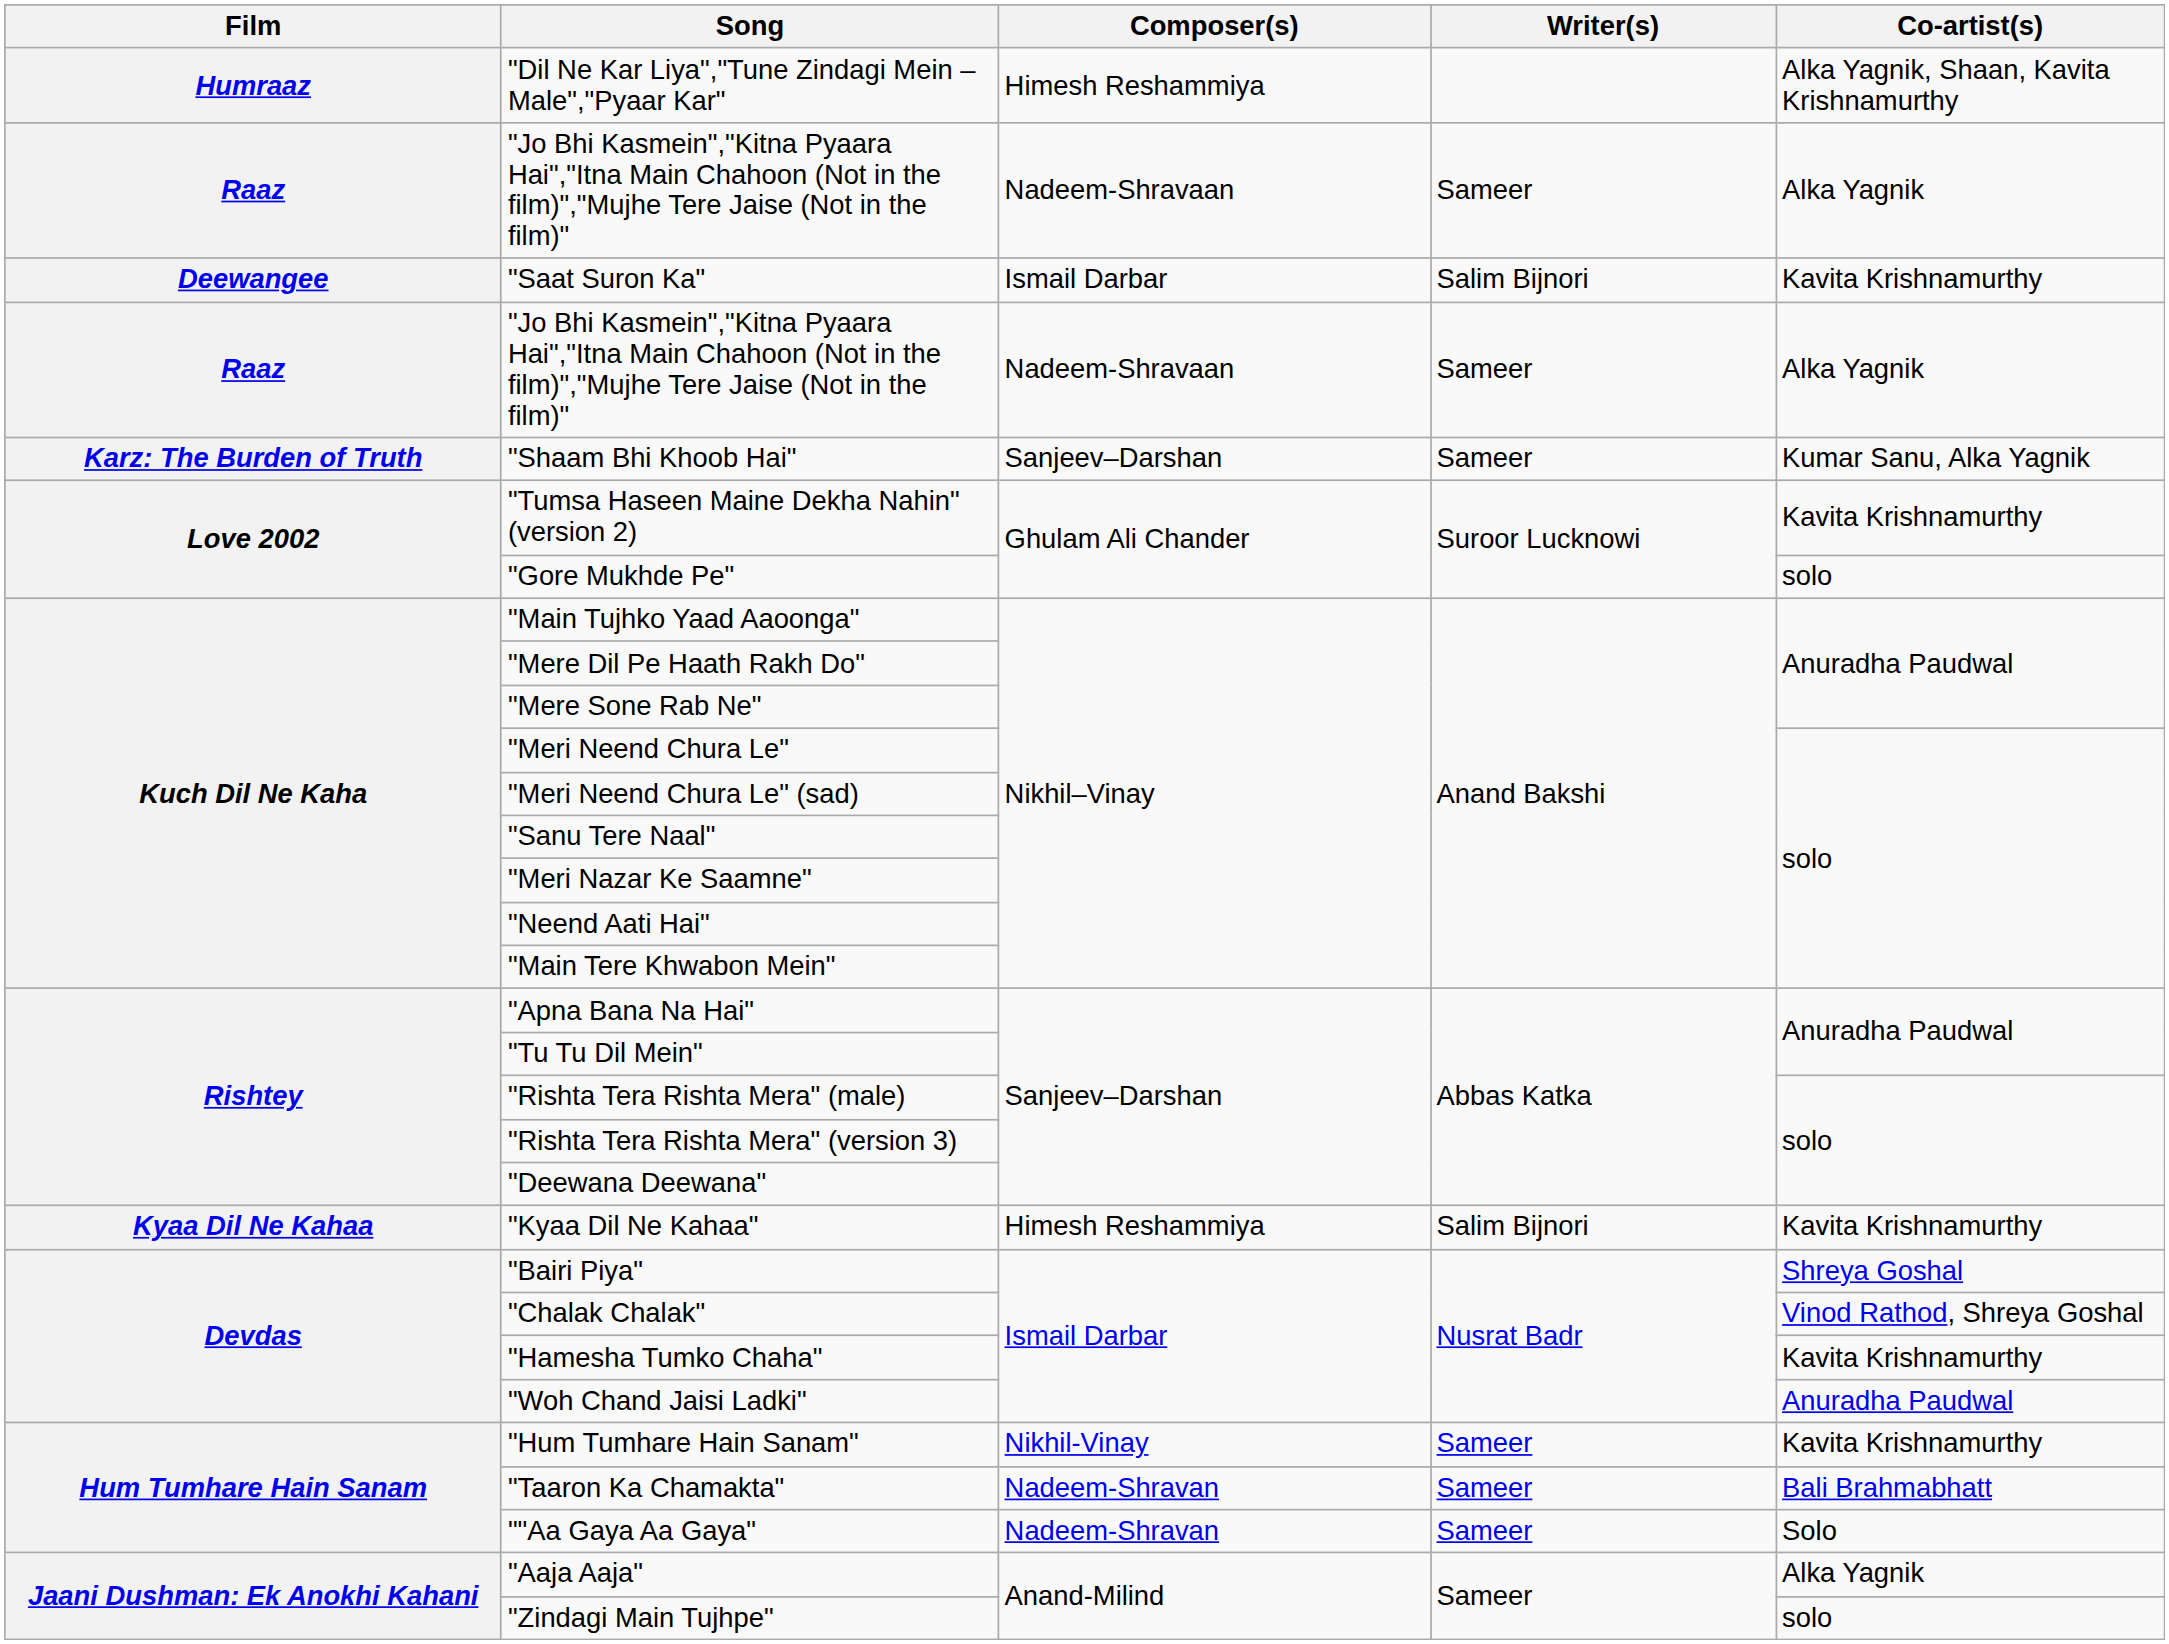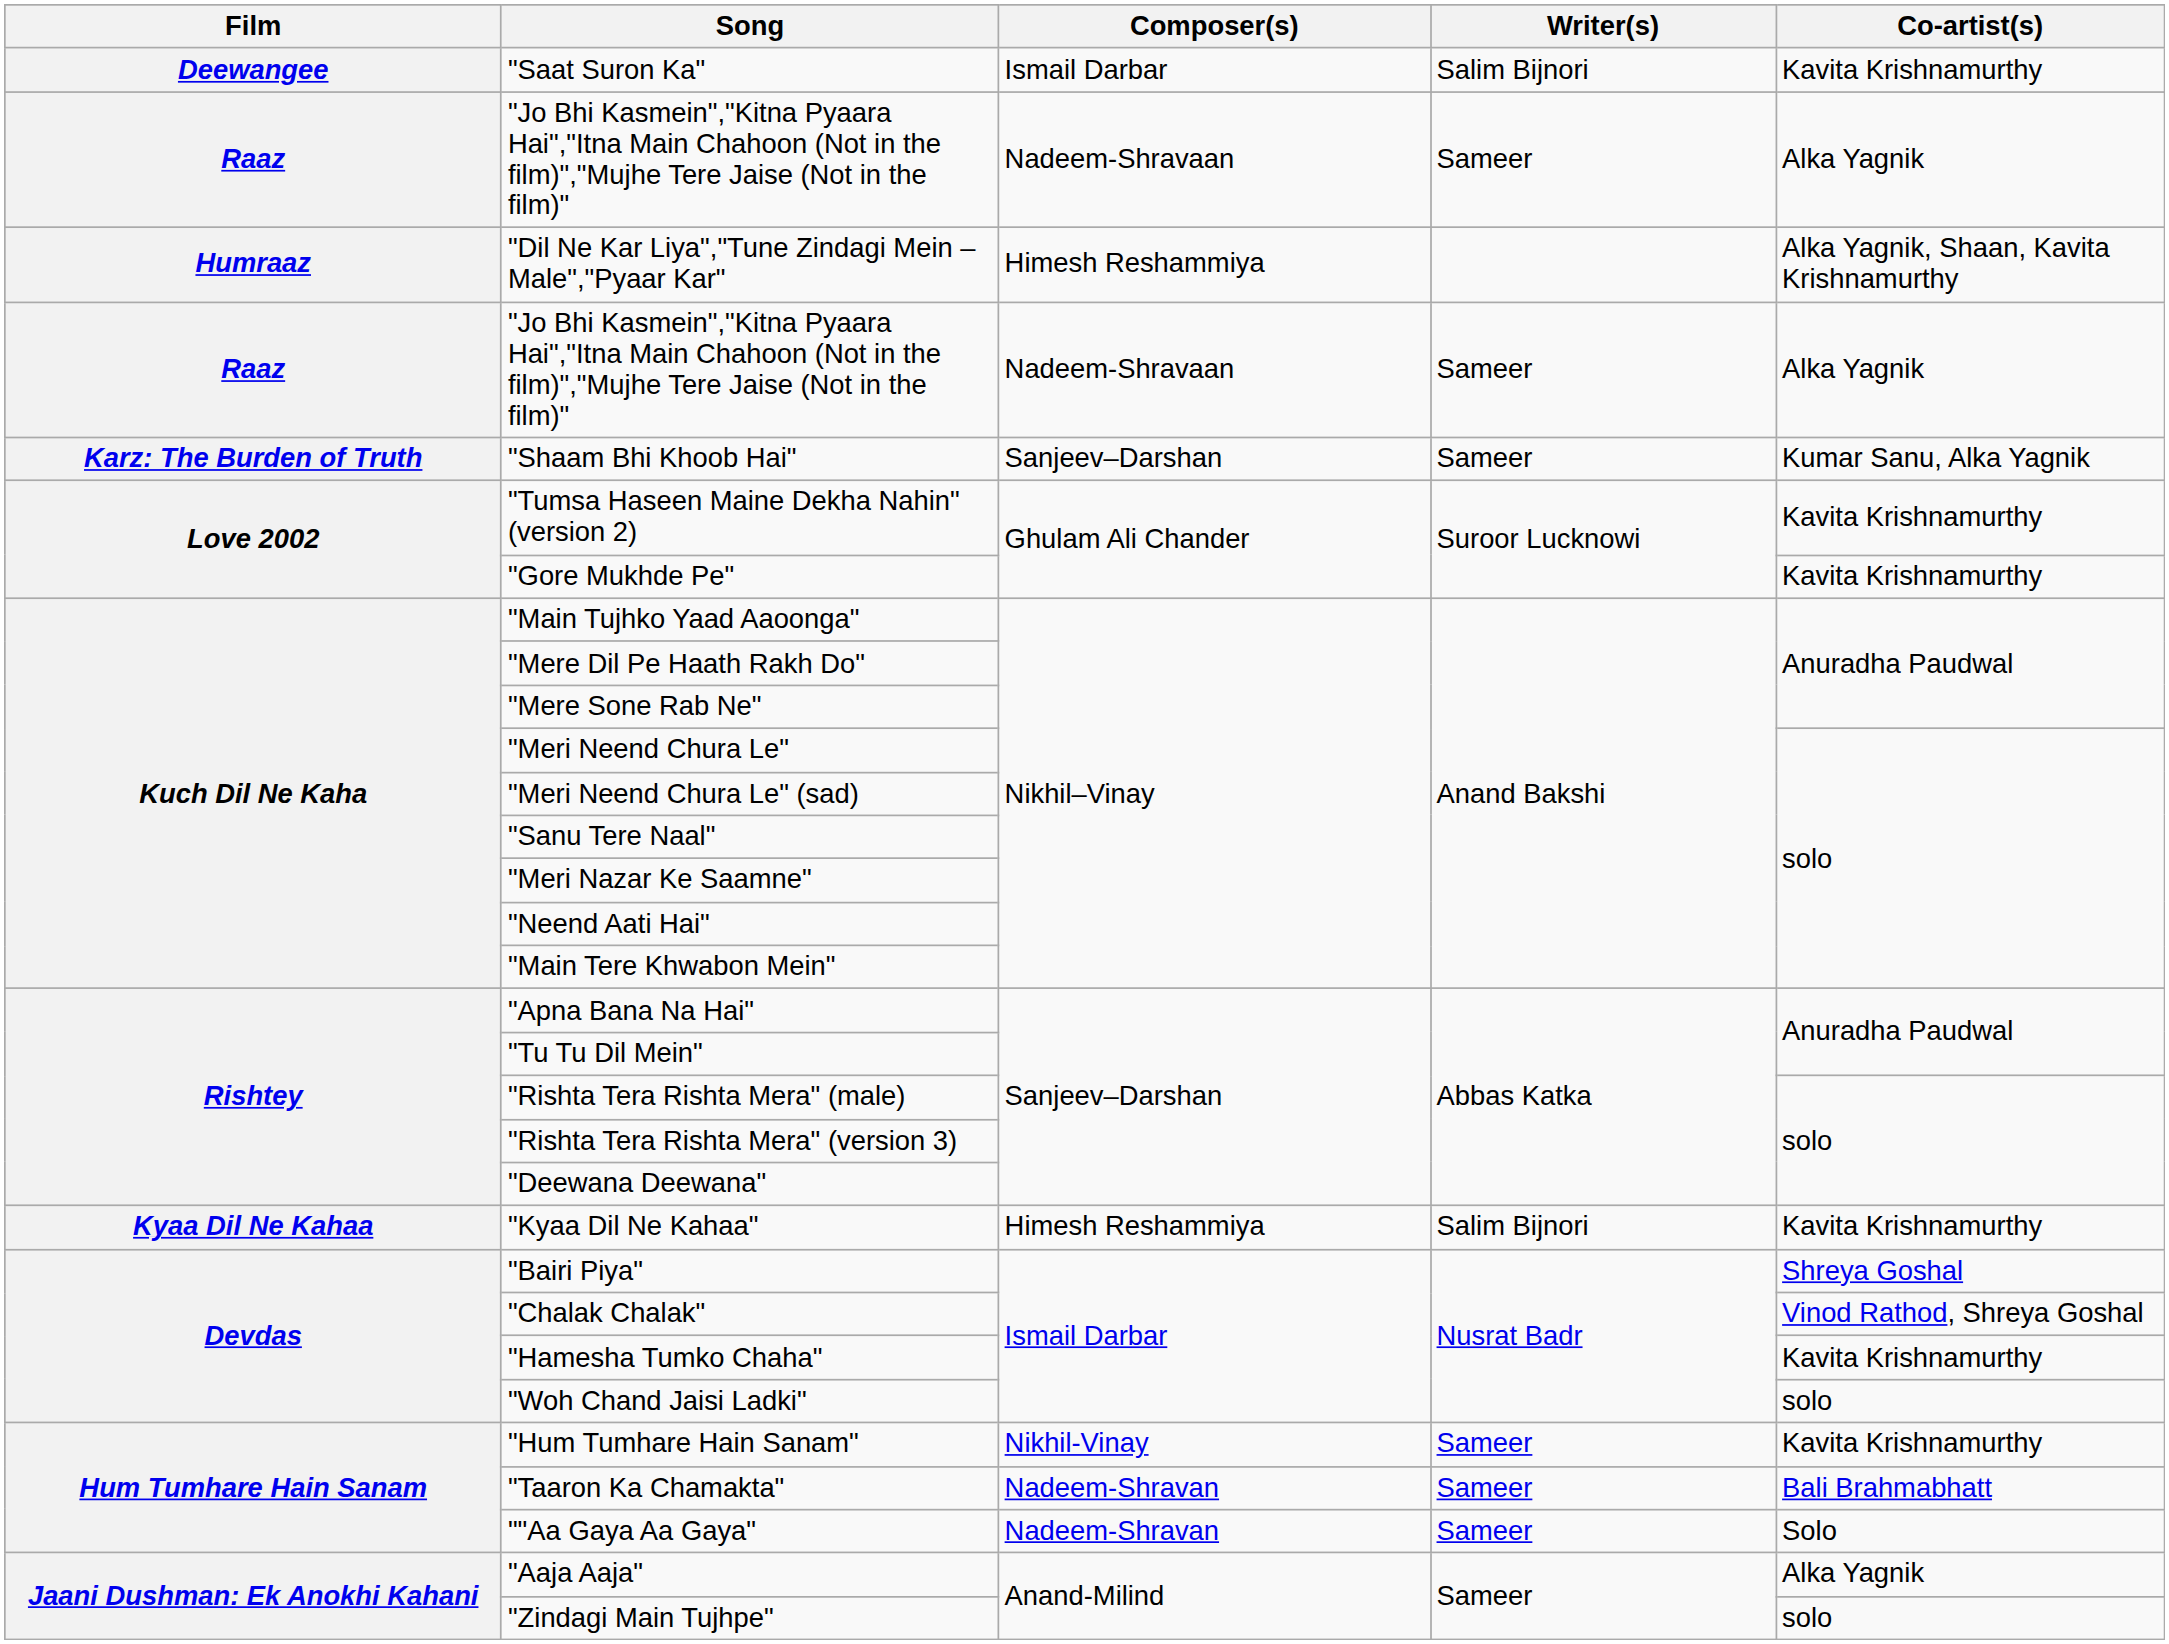rows swapped: "Saat Suron Ka" <-> "Dil Ne Kar Liya","Tune Zindagi Mein – Male","Pyaar Kar"
"Gore Mukhde Pe" | Co-artist(s): solo -> Kavita Krishnamurthy
"Woh Chand Jaisi Ladki" | Co-artist(s): Anuradha Paudwal -> solo
